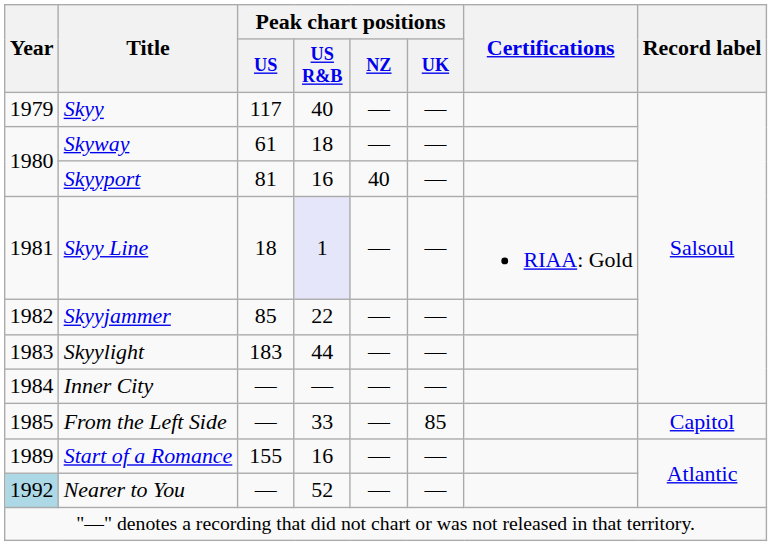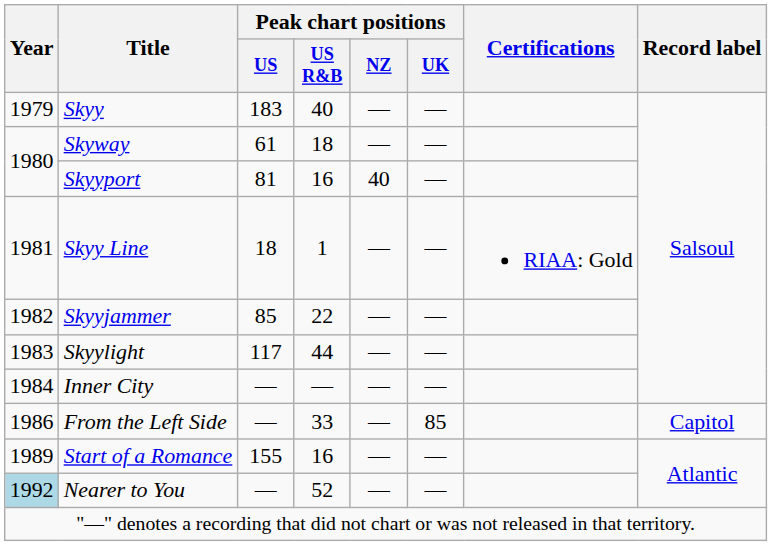Skyy | Peak chart positions / US: 117 -> 183
Skyy Line | Peak chart positions / US R&B: lavender background -> no background
Skyylight | Peak chart positions / US: 183 -> 117
From the Left Side | Year: 1985 -> 1986
